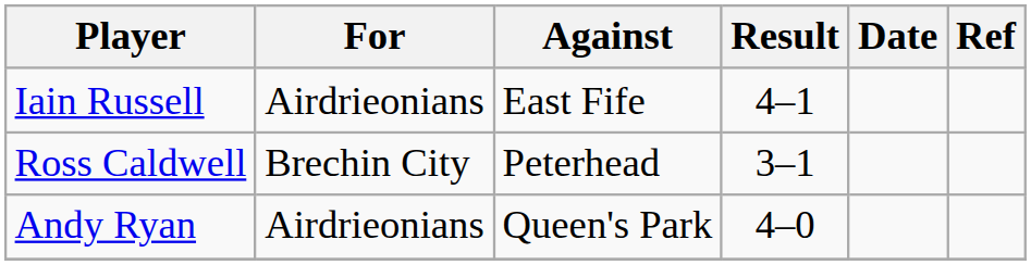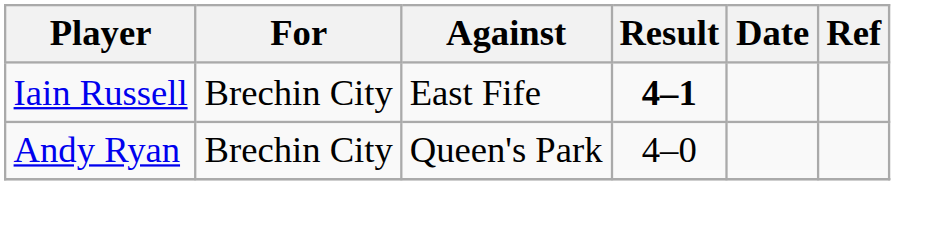Iain Russell | For: Airdrieonians -> Brechin City
Iain Russell | Result: normal -> bold
- row: Ross Caldwell | Brechin City | Peterhead | 3–1
Andy Ryan | For: Airdrieonians -> Brechin City
